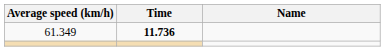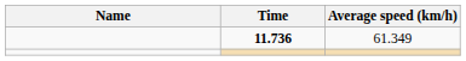columns swapped: Name <-> Average speed (km/h)
